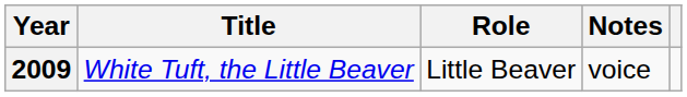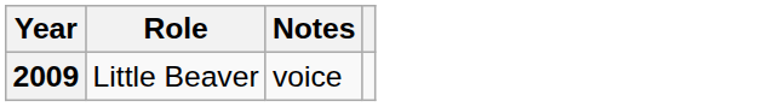- column: Title | White Tuft, the Little Beaver
